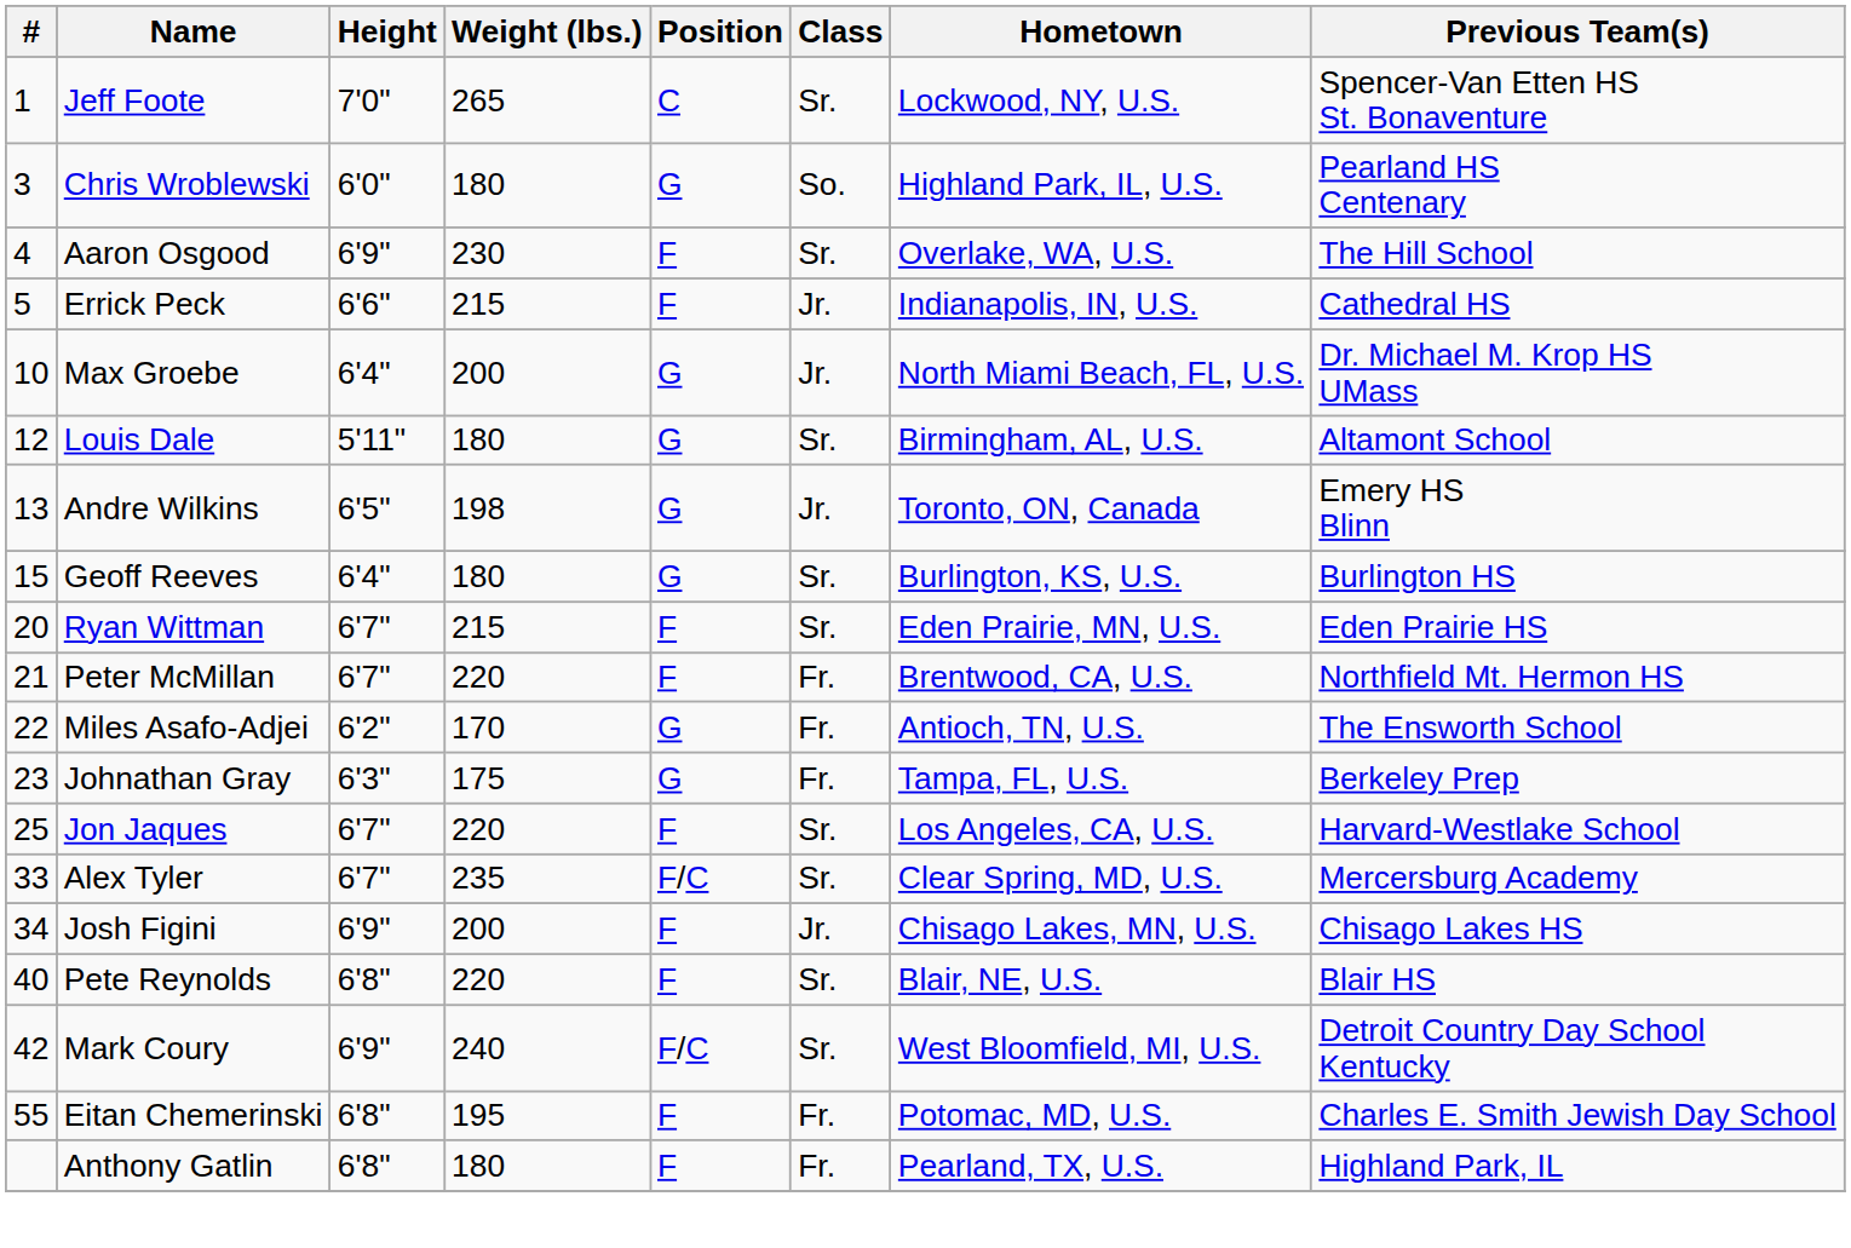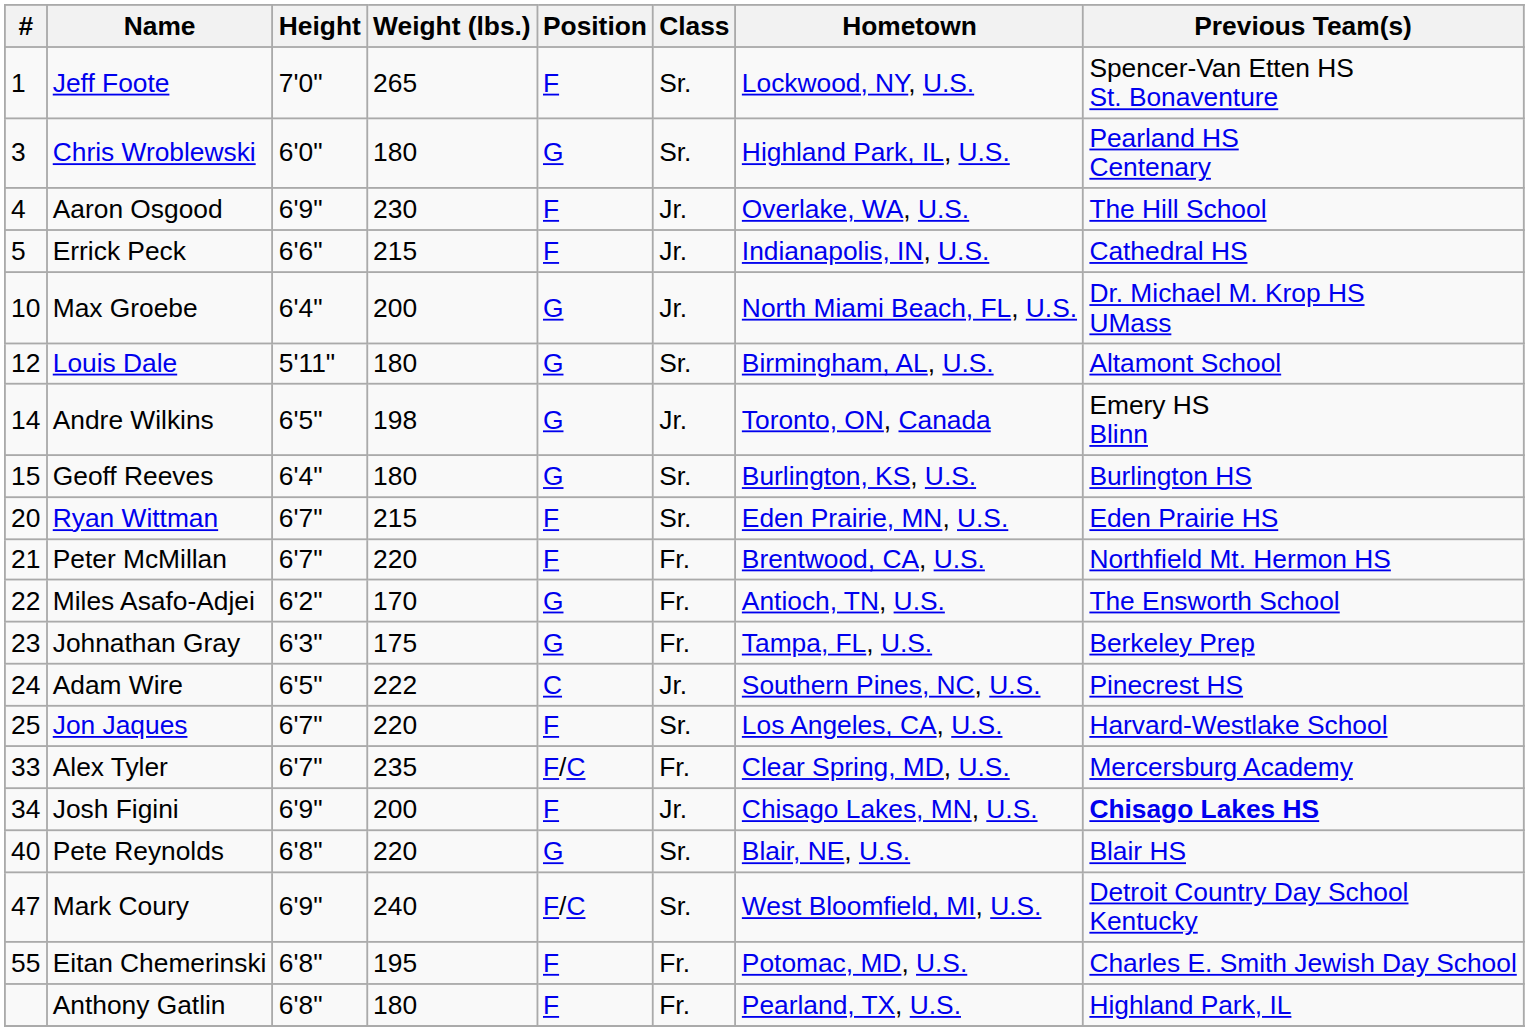Jeff Foote | Position: C -> F
Chris Wroblewski | Class: So. -> Sr.
Aaron Osgood | Class: Sr. -> Jr.
Andre Wilkins | #: 13 -> 14
+ row: 24 | Adam Wire | 6'5" | 222 | C | Jr. | Southern Pines, NC, U.S. | Pinecrest HS
Alex Tyler | Class: Sr. -> Fr.
Josh Figini | Previous Team(s): normal -> bold
Pete Reynolds | Position: F -> G
Mark Coury | #: 42 -> 47
